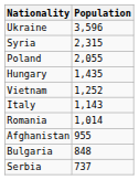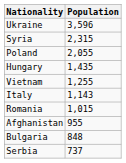Vietnam | Population: 1,252 -> 1,255
Romania | Population: 1,014 -> 1,015
